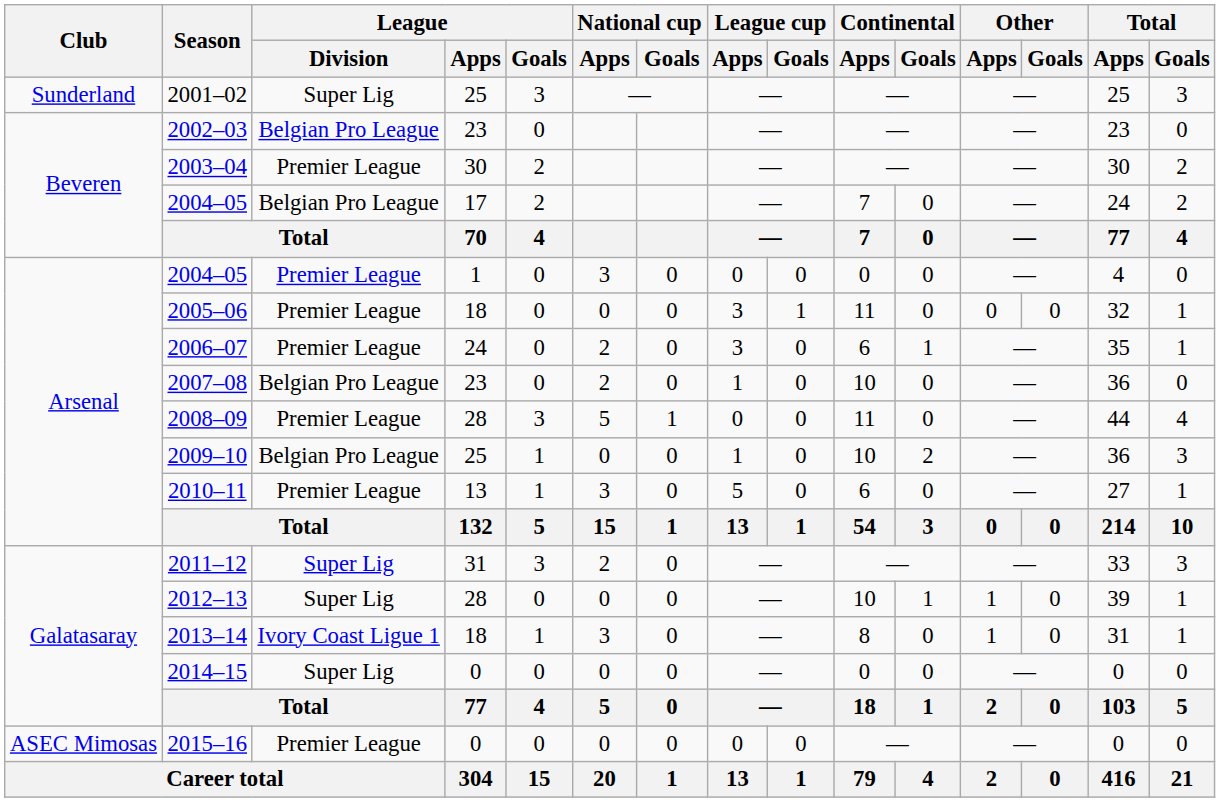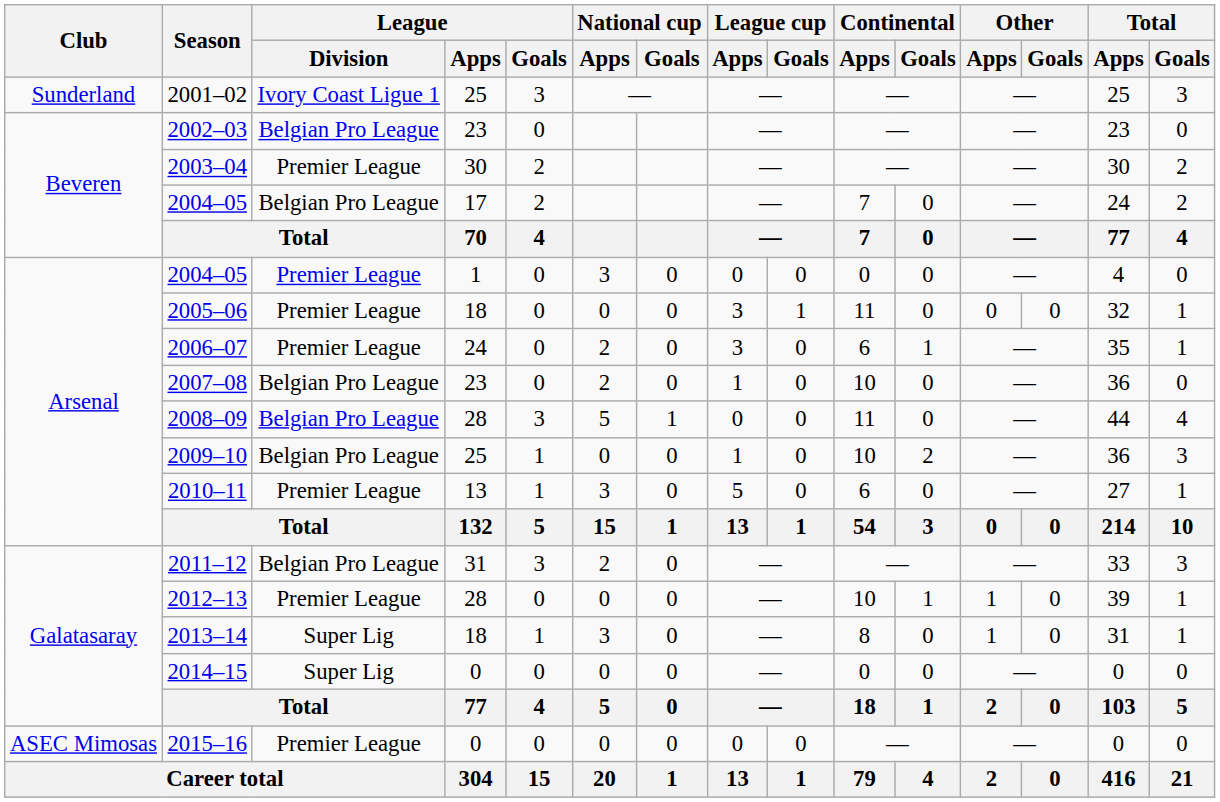2001–02 | League / Division: Super Lig -> Ivory Coast Ligue 1
2008–09 | League / Division: Premier League -> Belgian Pro League
2011–12 | League / Division: Super Lig -> Belgian Pro League
2012–13 | League / Division: Super Lig -> Premier League
2013–14 | League / Division: Ivory Coast Ligue 1 -> Super Lig
